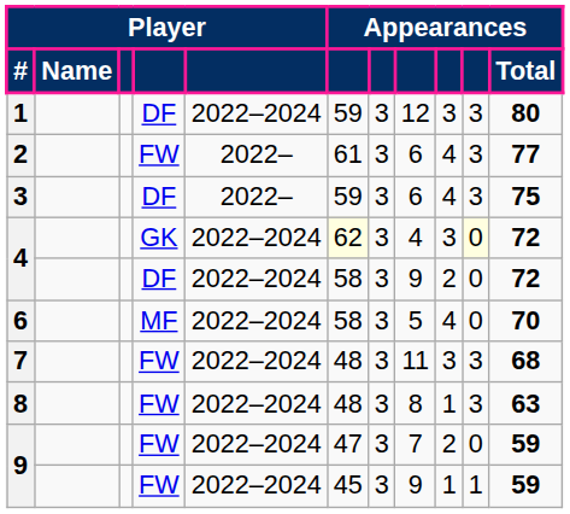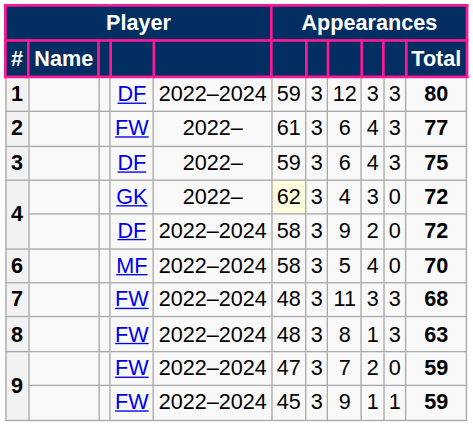4 / GK | column 5: 2022–2024 -> 2022–
4 / GK | column 10: lightyellow background -> no background
